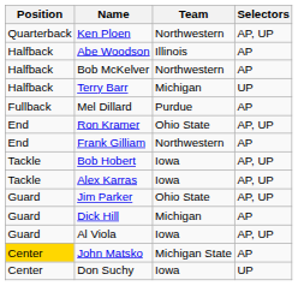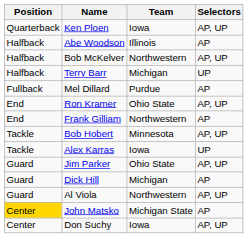Ken Ploen | Team: Northwestern -> Iowa
Bob McKelver | Selectors: AP -> AP, UP
Bob Hobert | Team: Iowa -> Minnesota
Alex Karras | Selectors: AP, UP -> UP
Al Viola | Team: Iowa -> Northwestern
Don Suchy | Selectors: UP -> AP, UP
